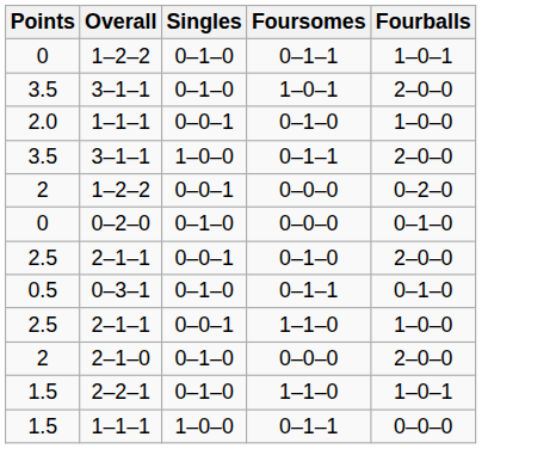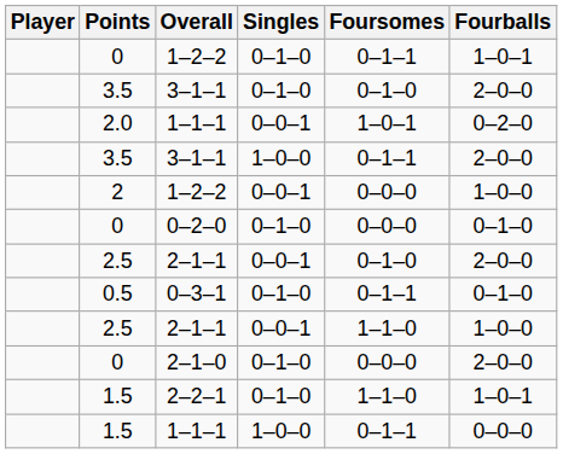+ column: Player
3–1–1 / 0–1–0 | Foursomes: 1–0–1 -> 0–1–0
1–1–1 / 0–0–1 | Foursomes: 0–1–0 -> 1–0–1
1–1–1 / 0–0–1 | Fourballs: 1–0–0 -> 0–2–0
1–2–2 / 0–0–1 | Fourballs: 0–2–0 -> 1–0–0
2–1–0 | Points: 2 -> 0
